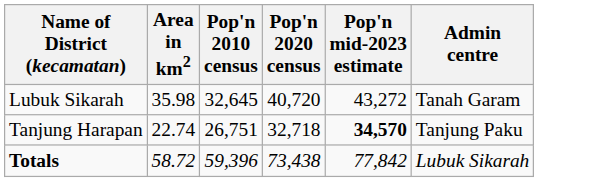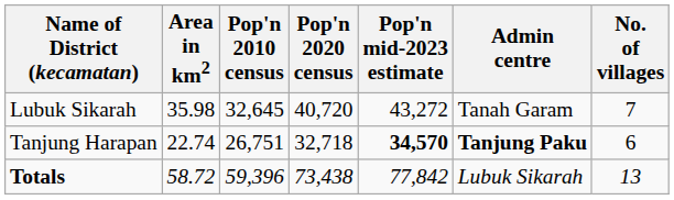+ column: No. of villages | 7 | 6 | 13
Tanjung Harapan | Admin centre: normal -> bold
